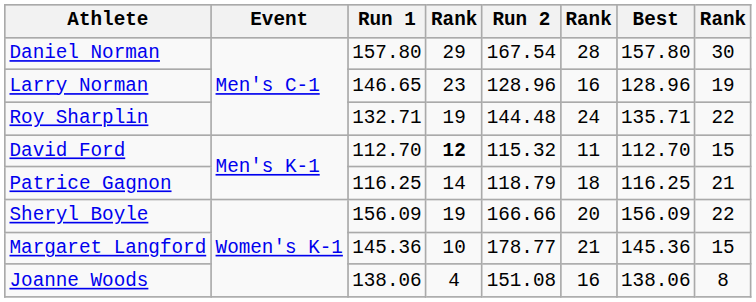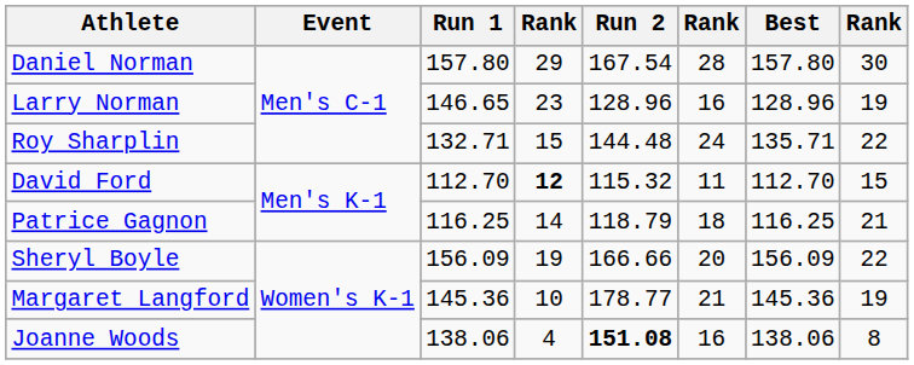Roy Sharplin | column 4: 19 -> 15
Margaret Langford | column 8: 15 -> 19
Joanne Woods | Run 2: normal -> bold
